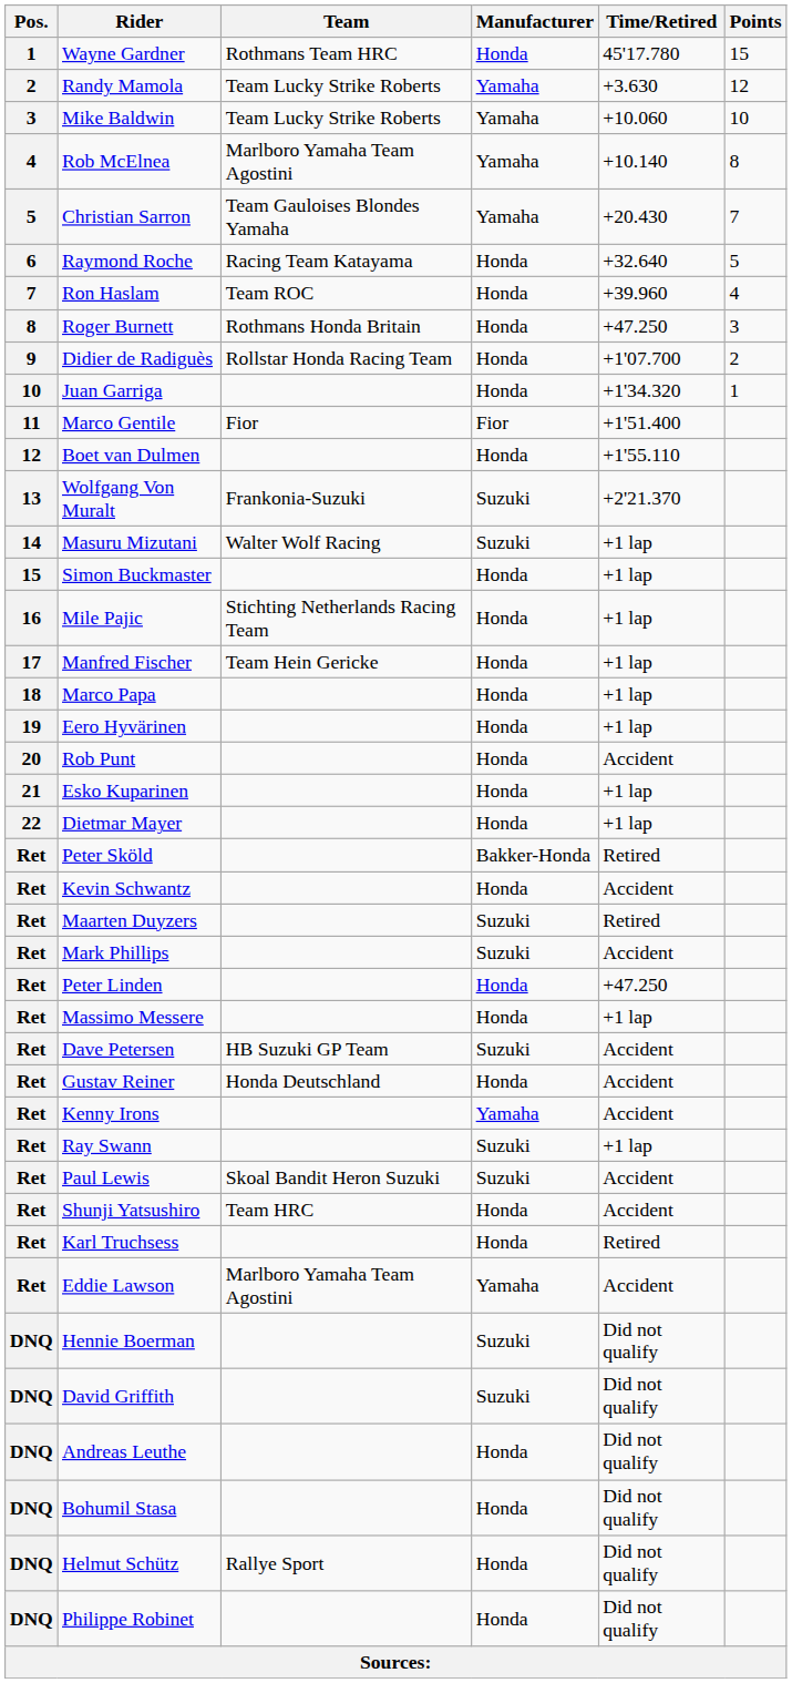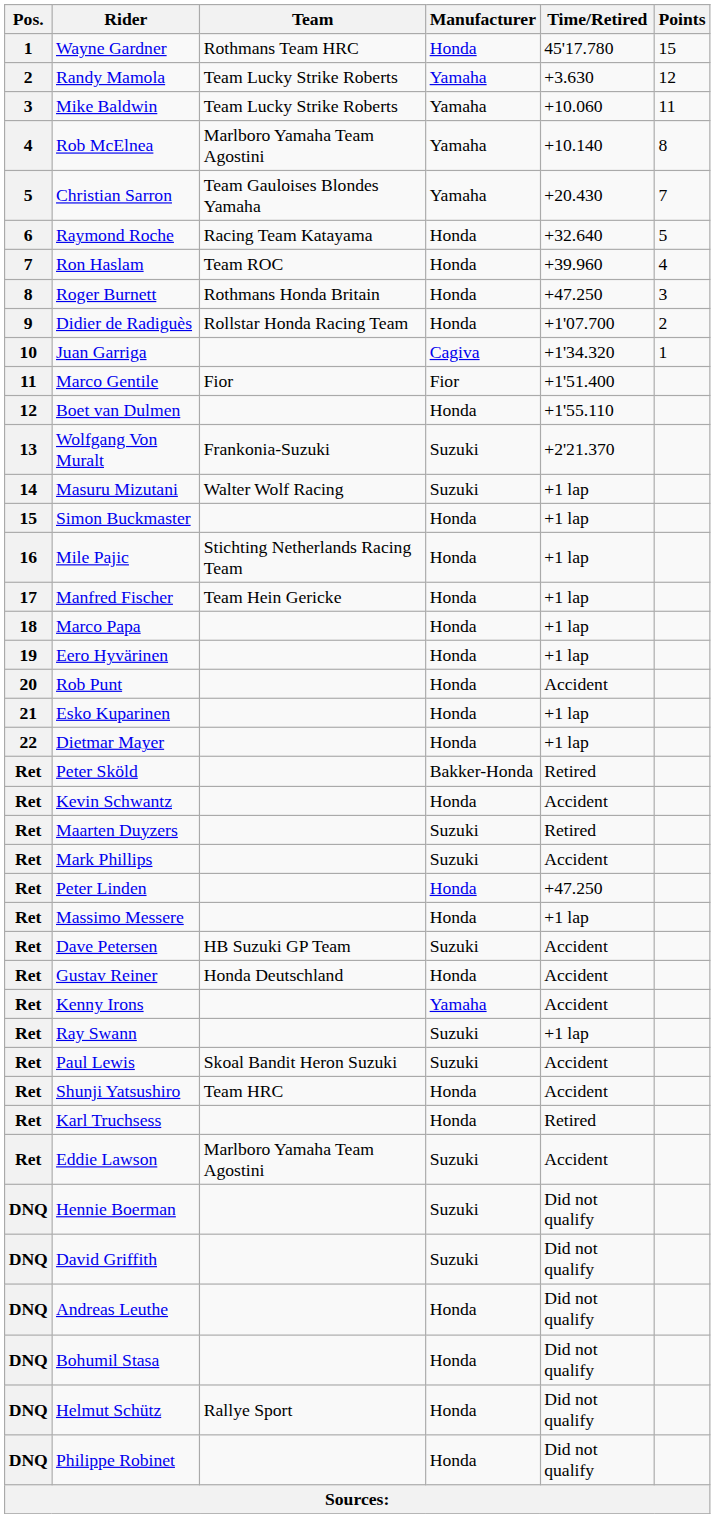Mike Baldwin | Points: 10 -> 11
Juan Garriga | Manufacturer: Honda -> Cagiva
Eddie Lawson | Manufacturer: Yamaha -> Suzuki
